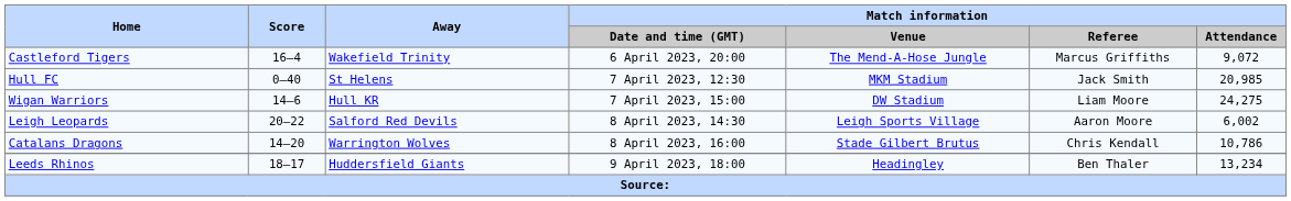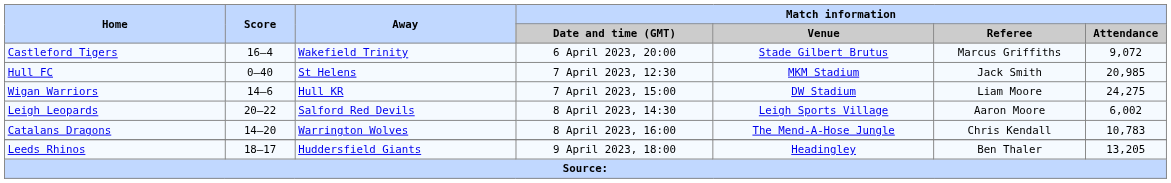Castleford Tigers | Match information / Venue: The Mend-A-Hose Jungle -> Stade Gilbert Brutus
Catalans Dragons | Match information / Venue: Stade Gilbert Brutus -> The Mend-A-Hose Jungle
Catalans Dragons | Match information / Attendance: 10,786 -> 10,783
Leeds Rhinos | Match information / Attendance: 13,234 -> 13,205
